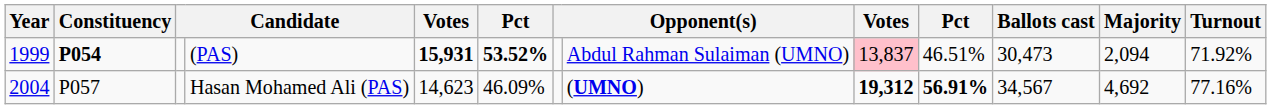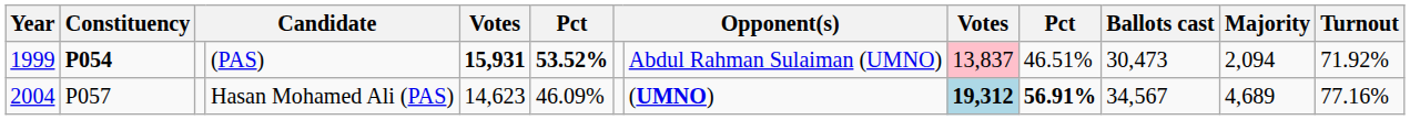Hasan Mohamed Ali (PAS) | column 9: no background -> lightblue background
Hasan Mohamed Ali (PAS) | Majority: 4,692 -> 4,689
